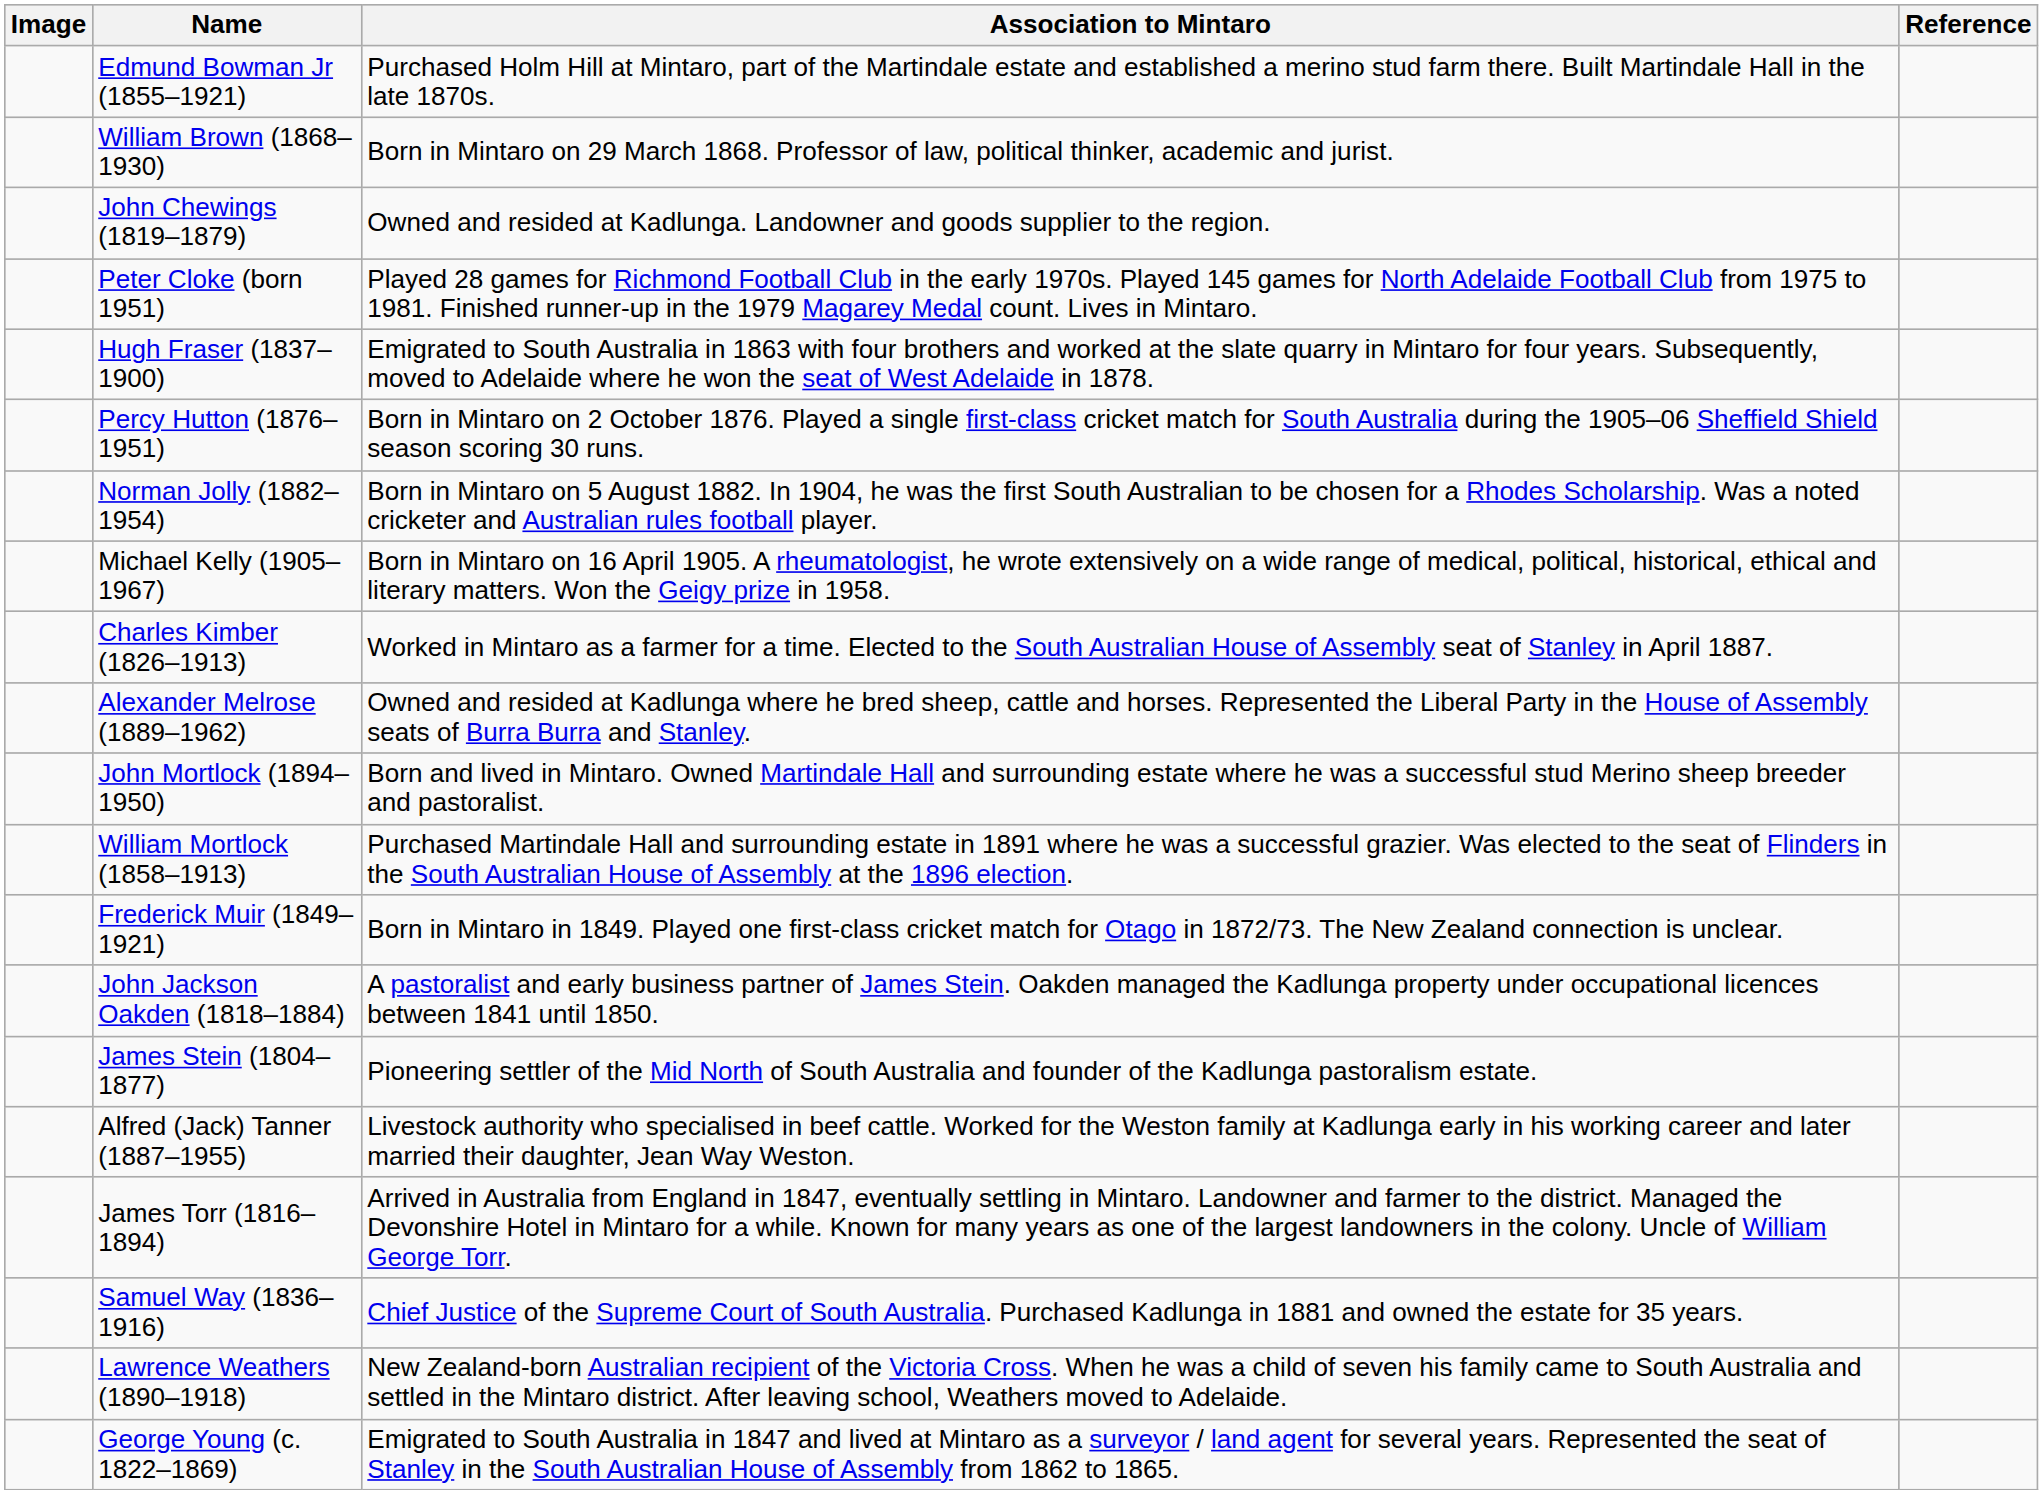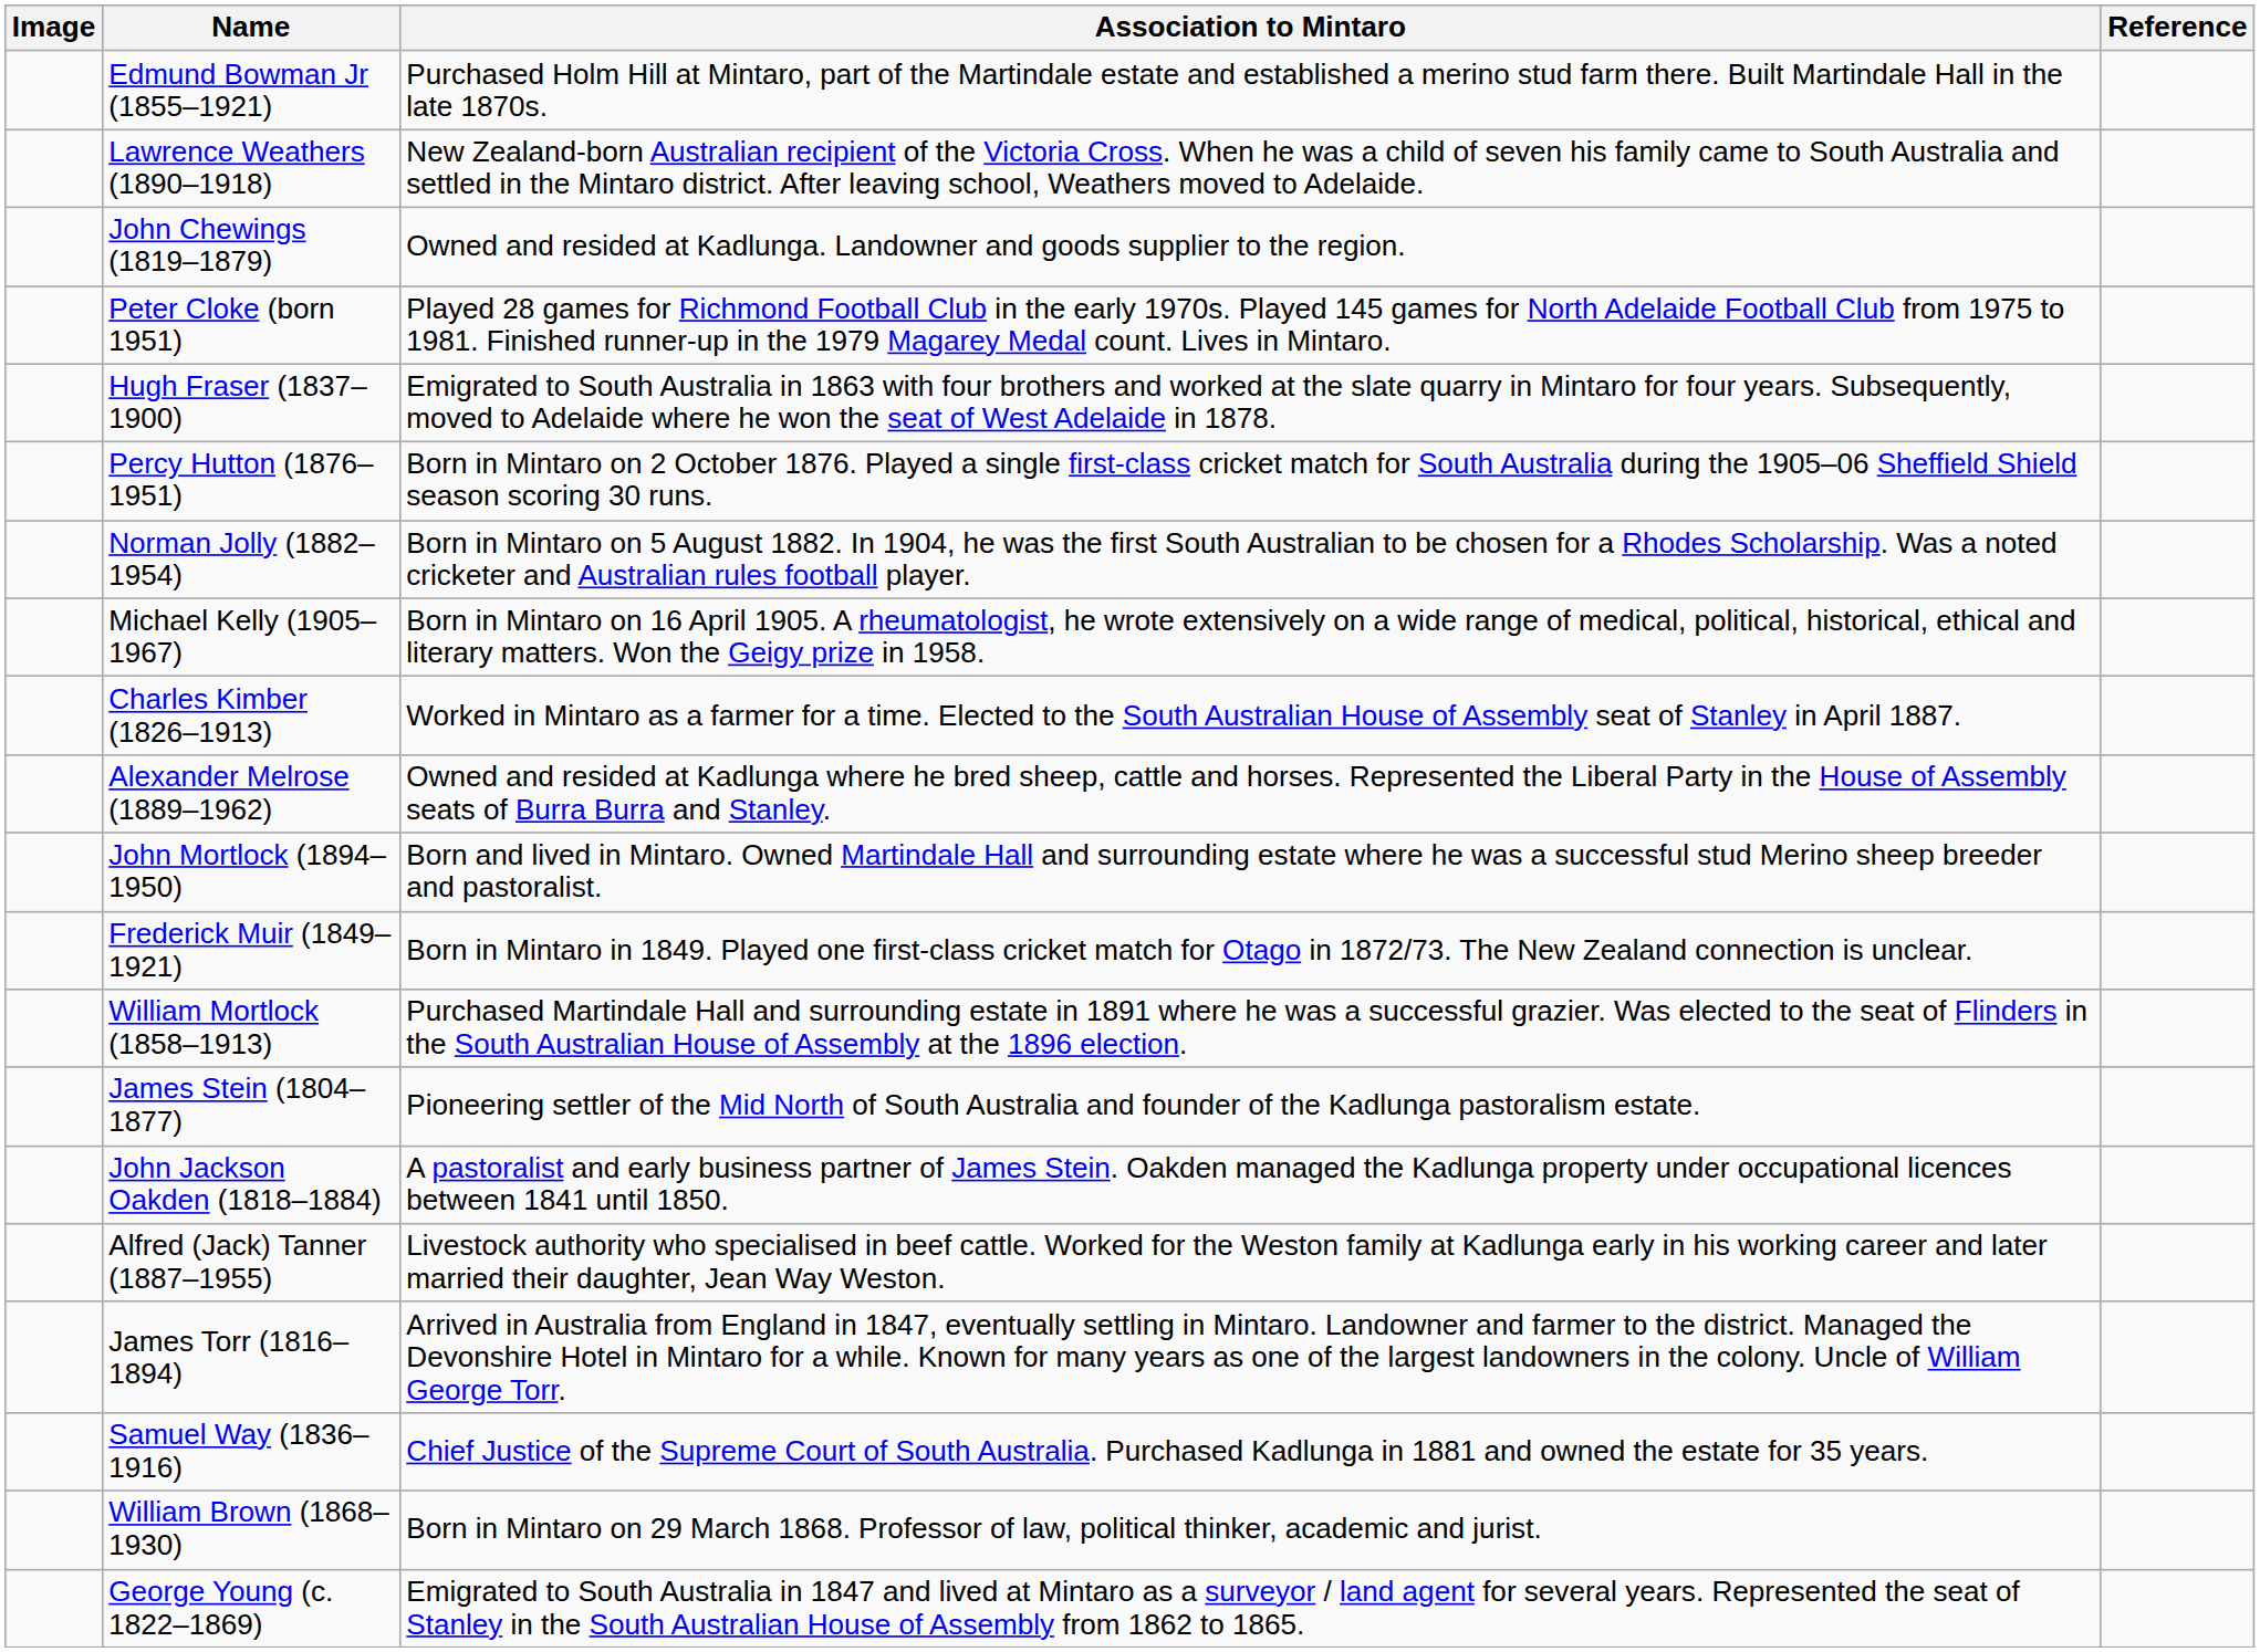rows swapped: William Brown (1868–1930) <-> Lawrence Weathers (1890–1918)
rows swapped: William Mortlock (1858–1913) <-> Frederick Muir (1849–1921)
rows swapped: John Jackson Oakden (1818–1884) <-> James Stein (1804–1877)
